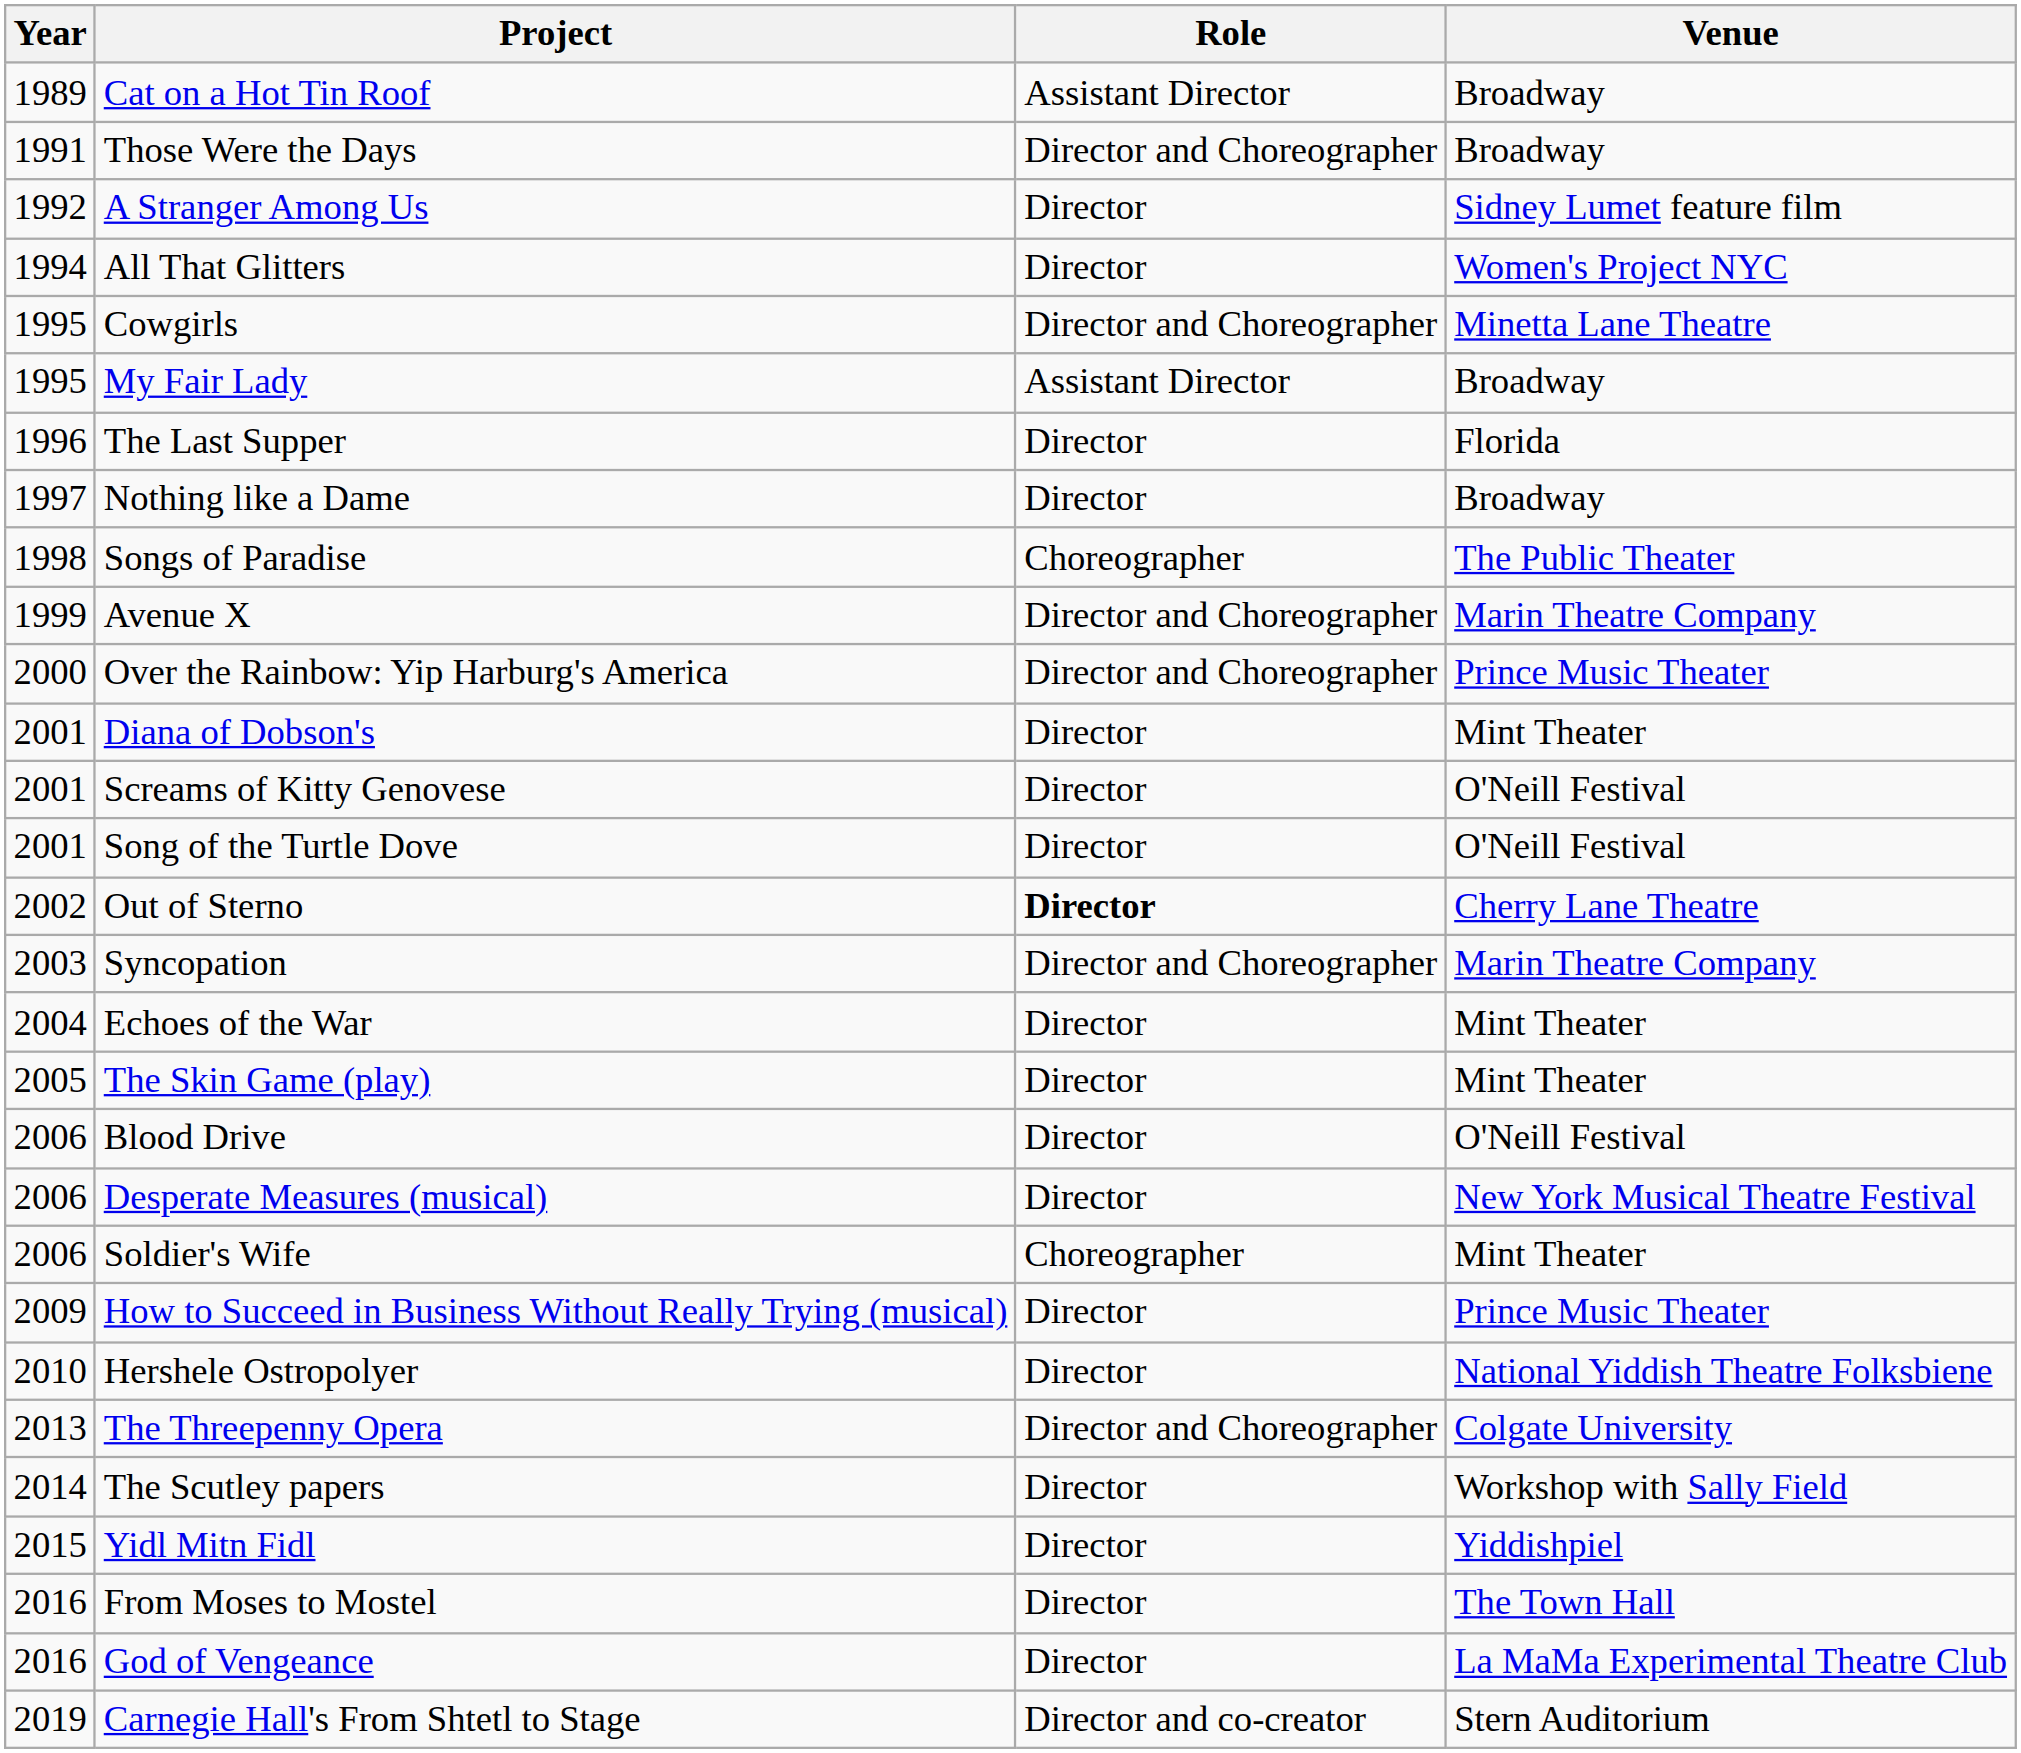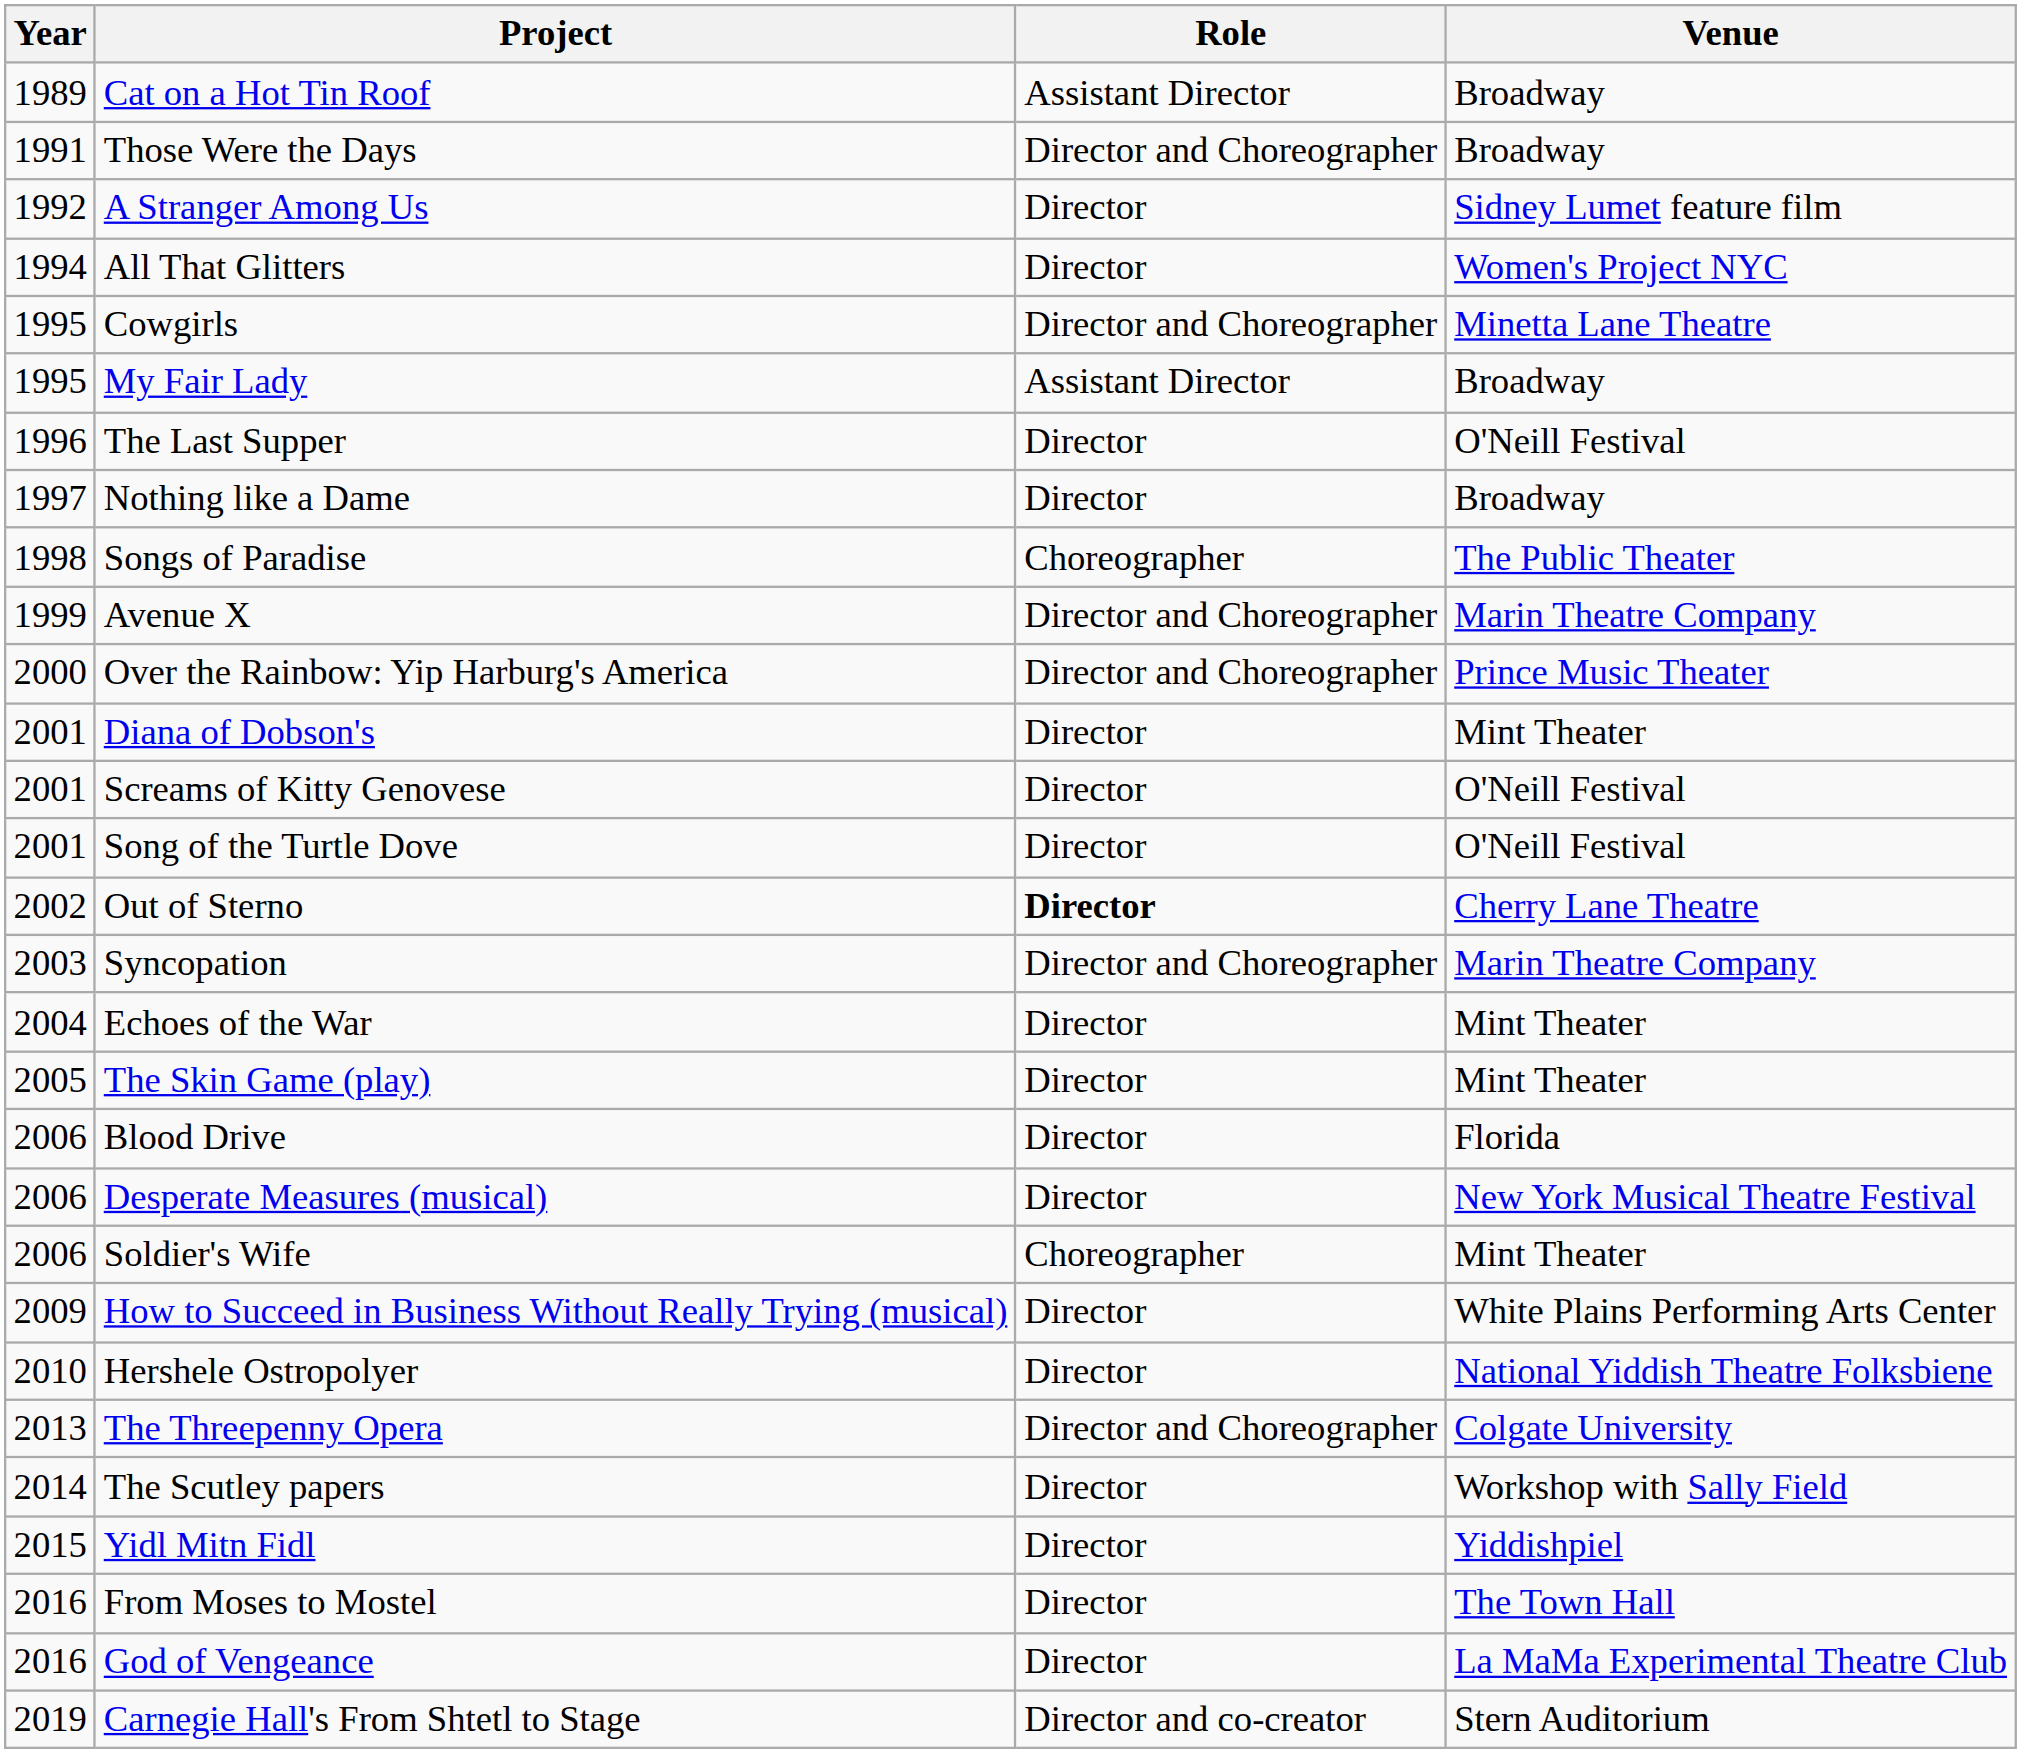The Last Supper | Venue: Florida -> O'Neill Festival
Blood Drive | Venue: O'Neill Festival -> Florida
How to Succeed in Business Without Really Trying (musical) | Venue: Prince Music Theater -> White Plains Performing Arts Center
